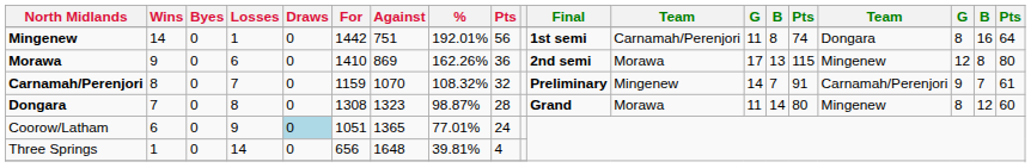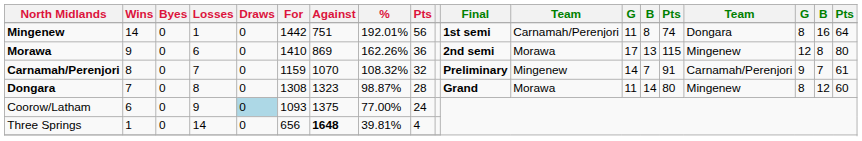Coorow/Latham | For: 1051 -> 1093
Coorow/Latham | Against: 1365 -> 1375
Coorow/Latham | %: 77.01% -> 77.00%
Three Springs | Against: normal -> bold
